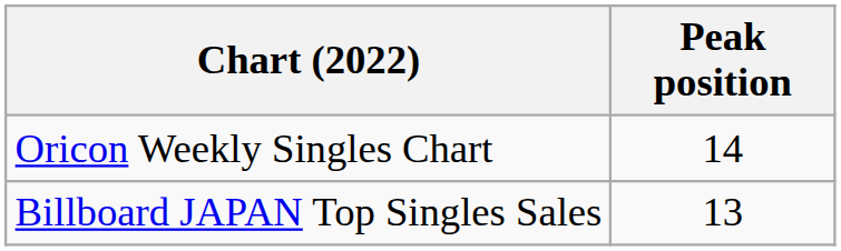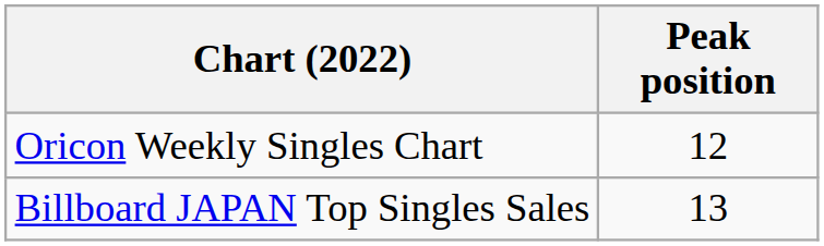Oricon Weekly Singles Chart | Peak position: 14 -> 12
